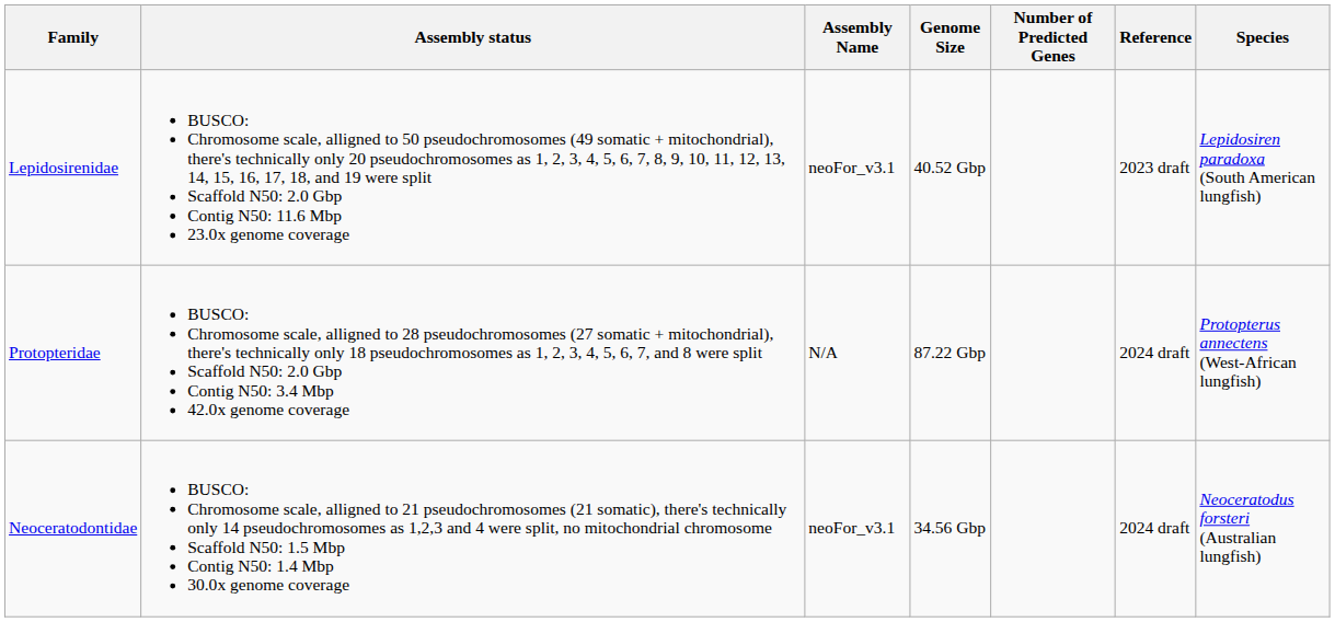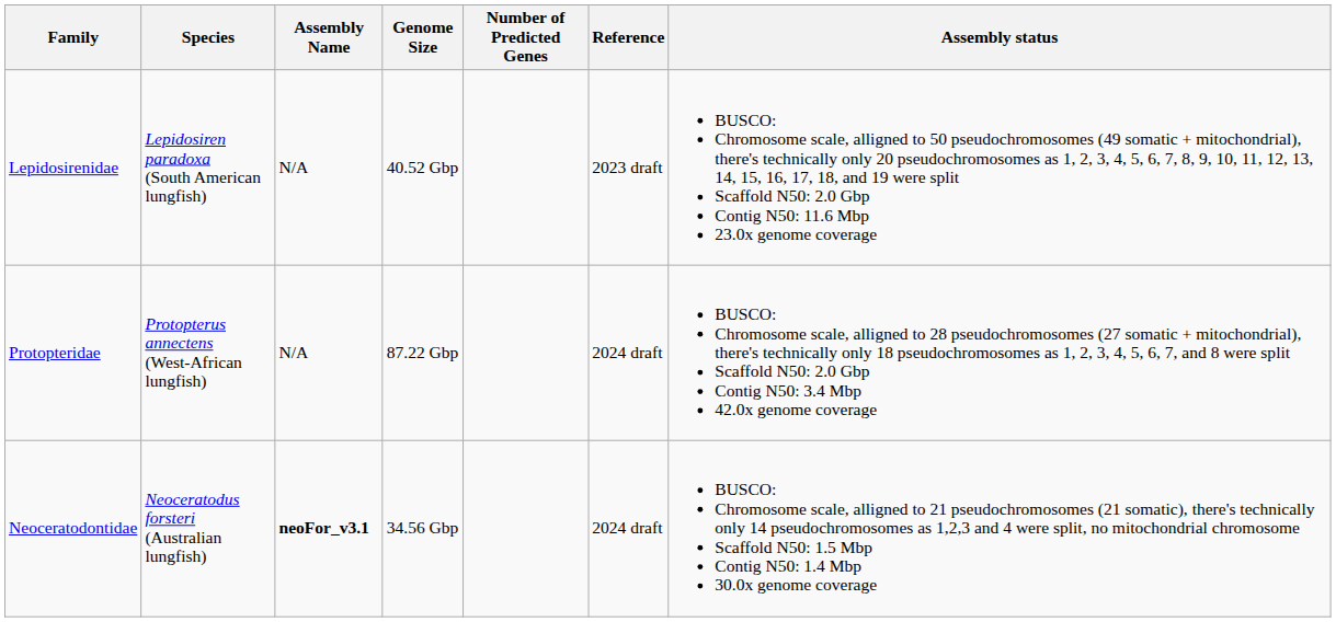columns swapped: Species <-> Assembly status
Lepidosirenidae | Assembly Name: neoFor_v3.1 -> N/A
Neoceratodontidae | Assembly Name: normal -> bold
